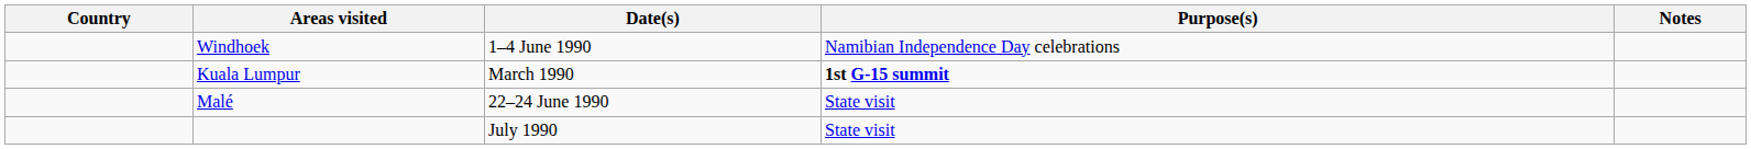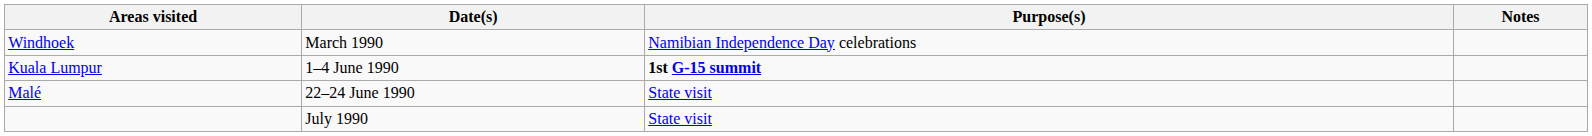- column: Country
Windhoek | Date(s): 1–4 June 1990 -> March 1990
Kuala Lumpur | Date(s): March 1990 -> 1–4 June 1990
